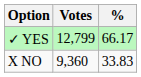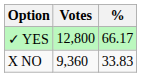✓ YES | Votes: 12,799 -> 12,800
